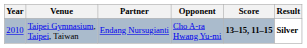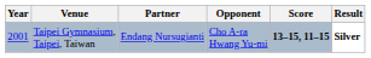Taipei Gymnasium, Taipei, Taiwan | Year: 2010 -> 2001
